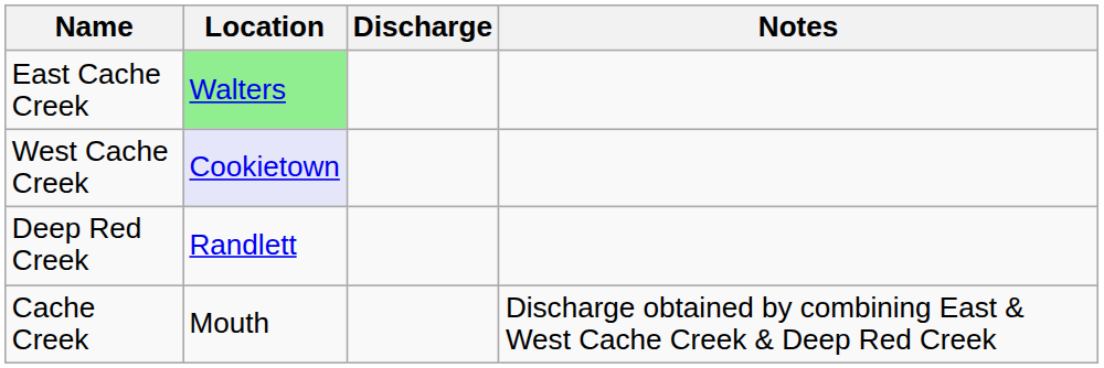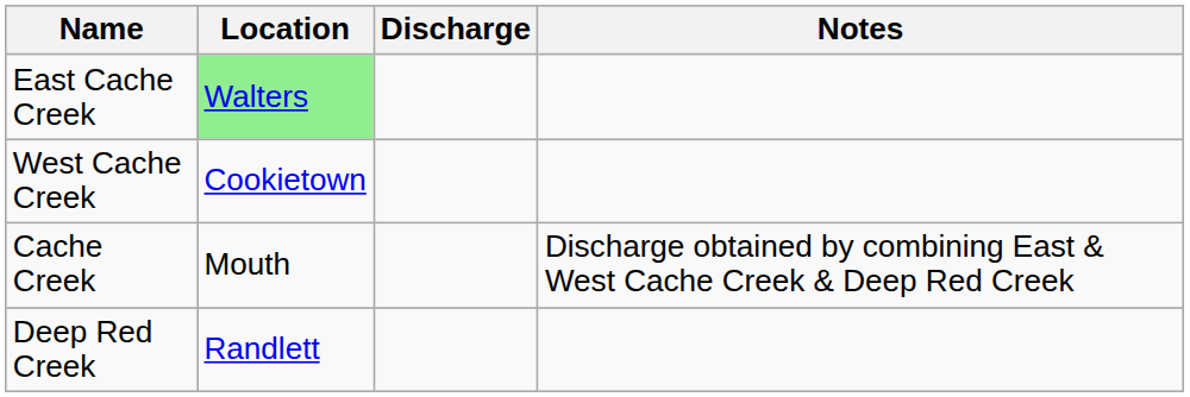West Cache Creek | Location: lavender background -> no background
rows swapped: Deep Red Creek <-> Cache Creek
